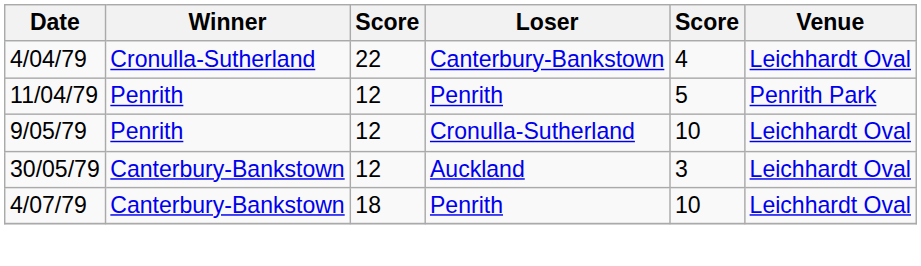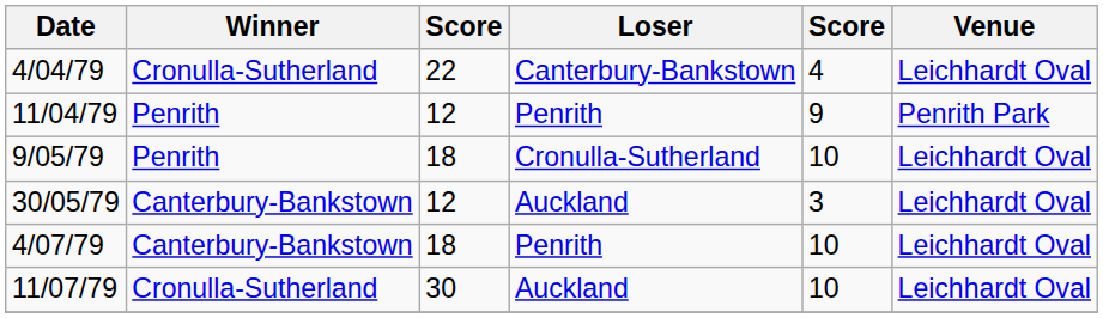11/04/79 | column 5: 5 -> 9
9/05/79 | column 3: 12 -> 18
+ row: 11/07/79 | Cronulla-Sutherland | 30 | Auckland | 10 | Leichhardt Oval
